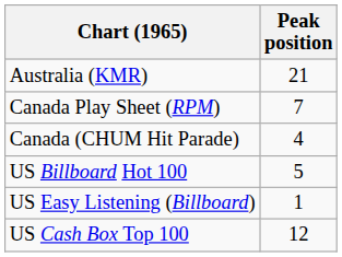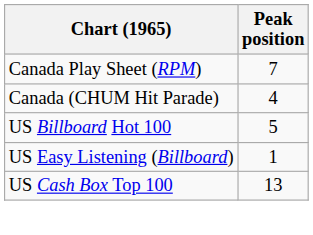- row: Australia (KMR) | 21
US Cash Box Top 100 | Peak position: 12 -> 13
